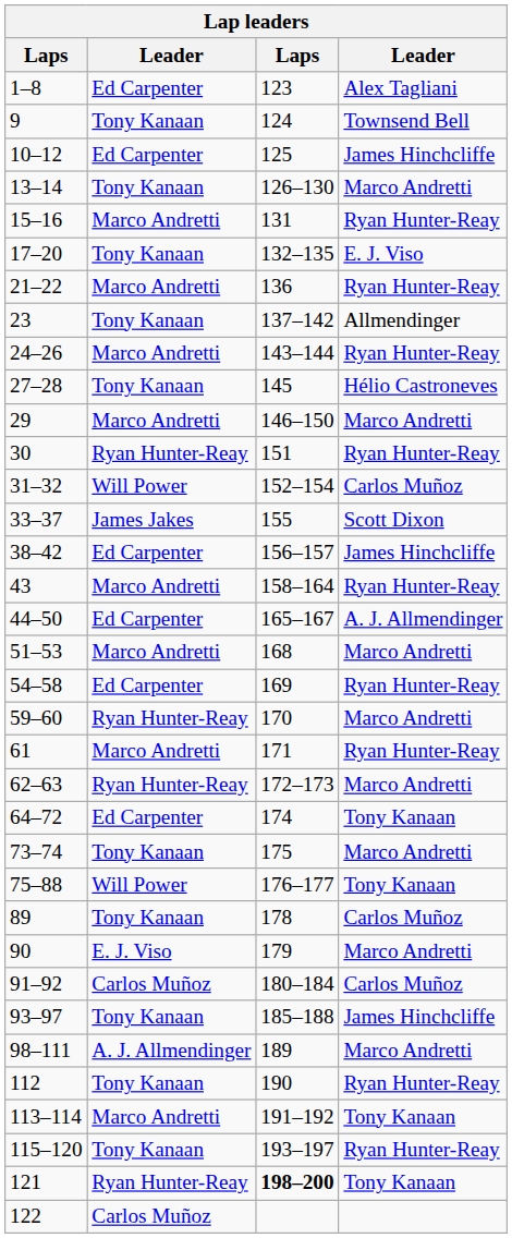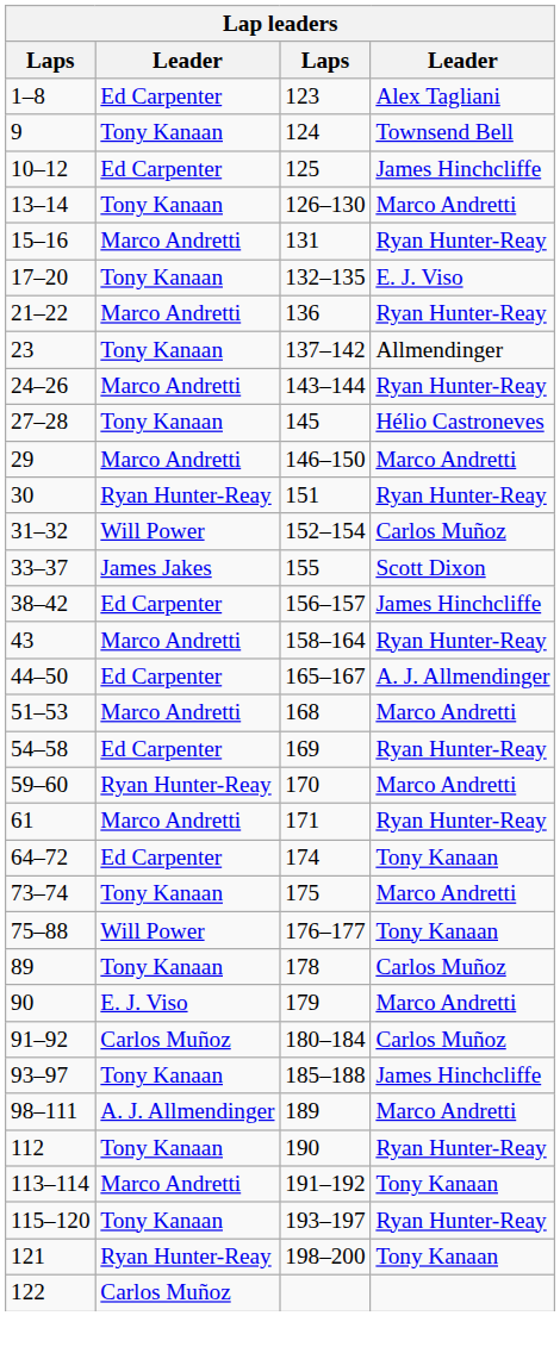- row: 62–63 | Ryan Hunter-Reay | 172–173 | Marco Andretti
121 | column 3: bold -> normal
